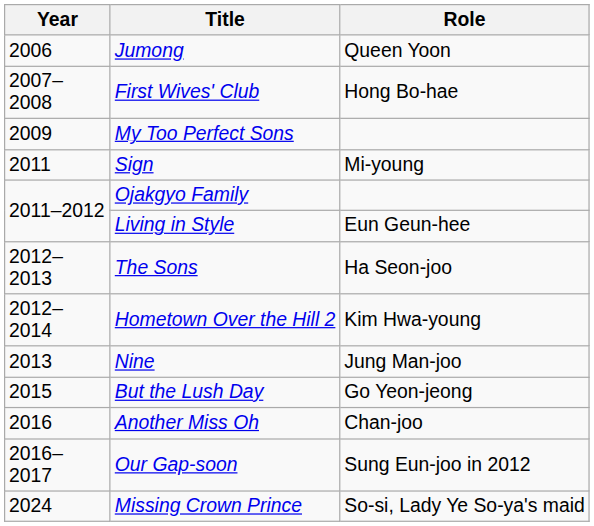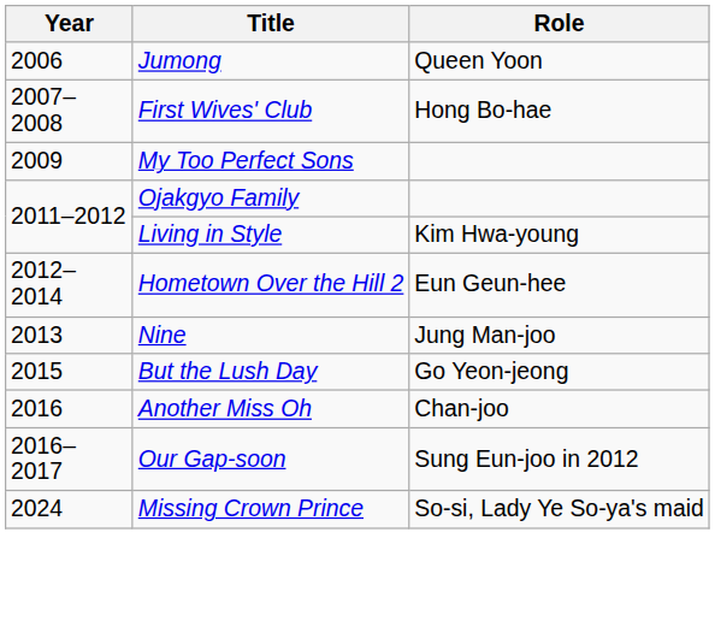- row: 2011 | Sign | Mi-young
Living in Style | Role: Eun Geun-hee -> Kim Hwa-young
- row: 2012–2013 | The Sons | Ha Seon-joo
Hometown Over the Hill 2 | Role: Kim Hwa-young -> Eun Geun-hee
